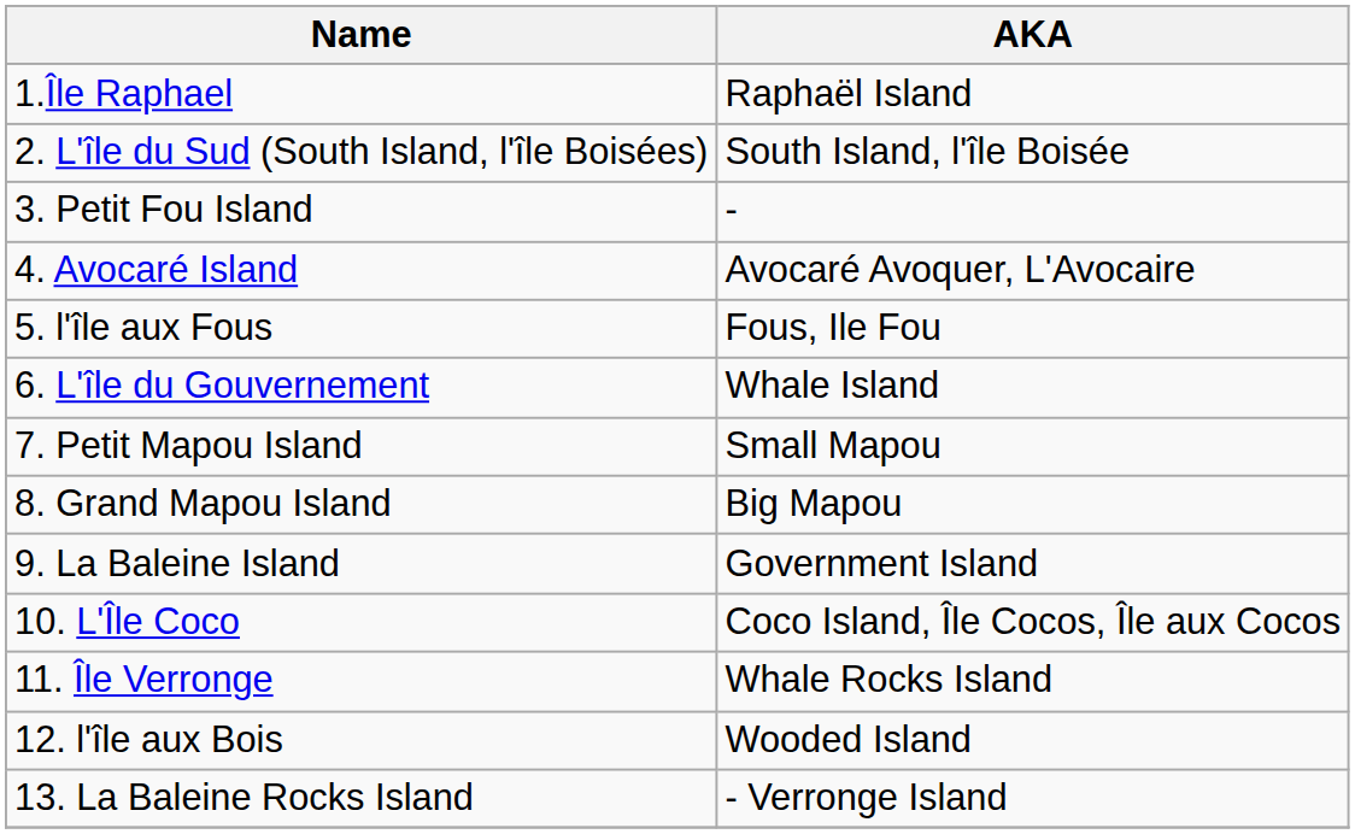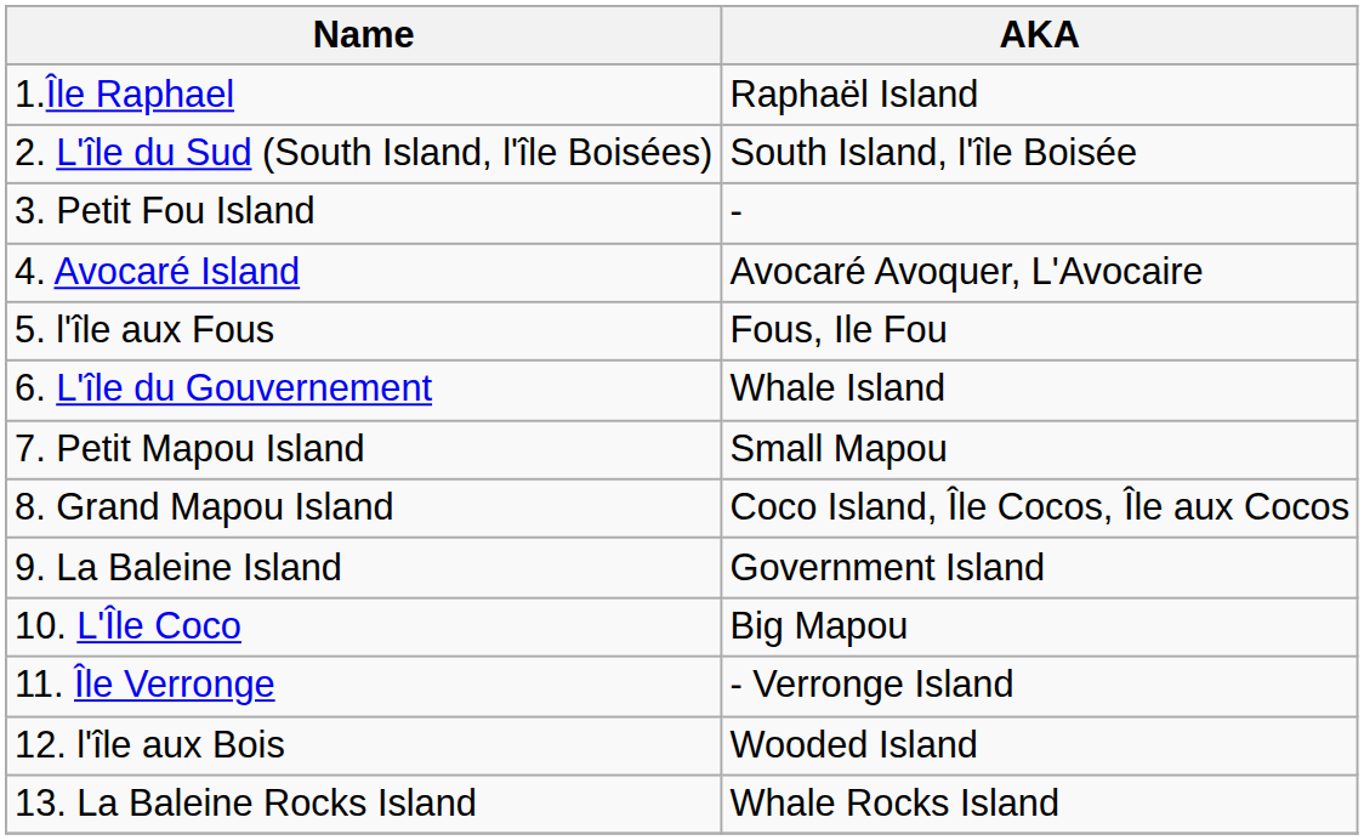8. Grand Mapou Island | AKA: Big Mapou -> Coco Island, Île Cocos, Île aux Cocos
10. L'Île Coco | AKA: Coco Island, Île Cocos, Île aux Cocos -> Big Mapou
11. Île Verronge | AKA: Whale Rocks Island -> - Verronge Island
13. La Baleine Rocks Island | AKA: - Verronge Island -> Whale Rocks Island
